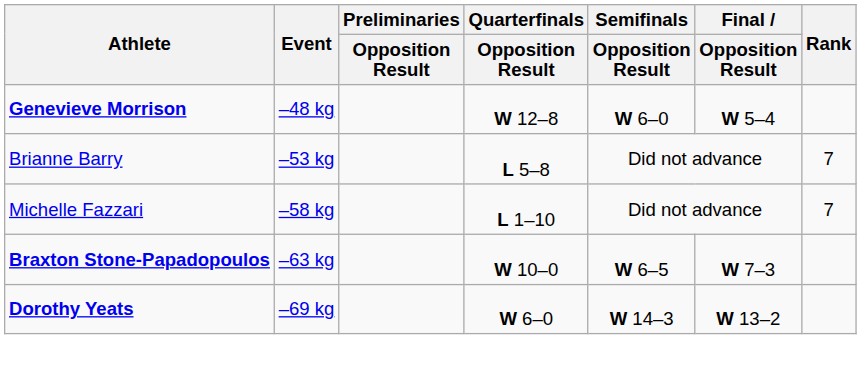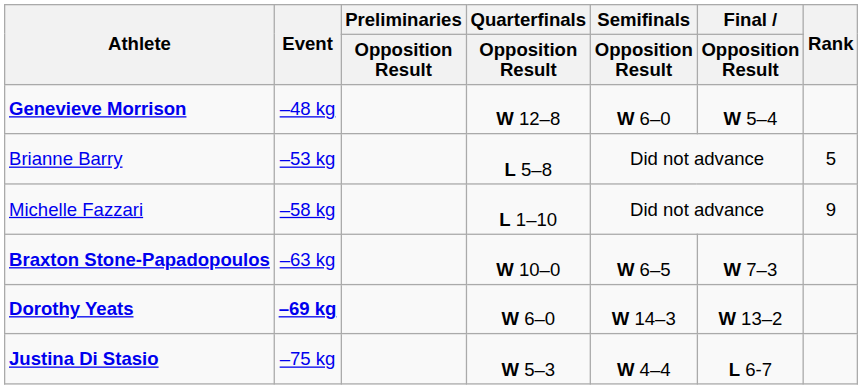Brianne Barry | Rank: 7 -> 5
Michelle Fazzari | Rank: 7 -> 9
Dorothy Yeats | Event: normal -> bold
+ row: Justina Di Stasio | –75 kg | W 5–3 | W 4–4 | L 6-7
